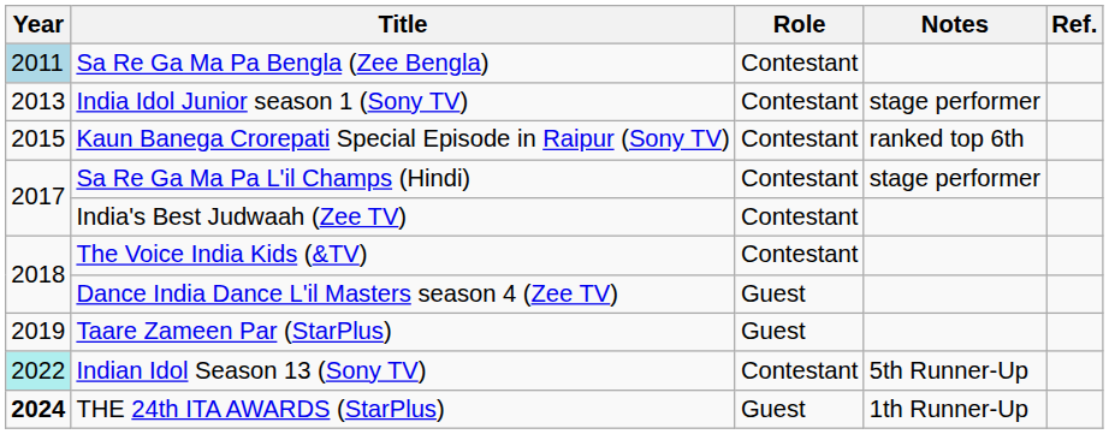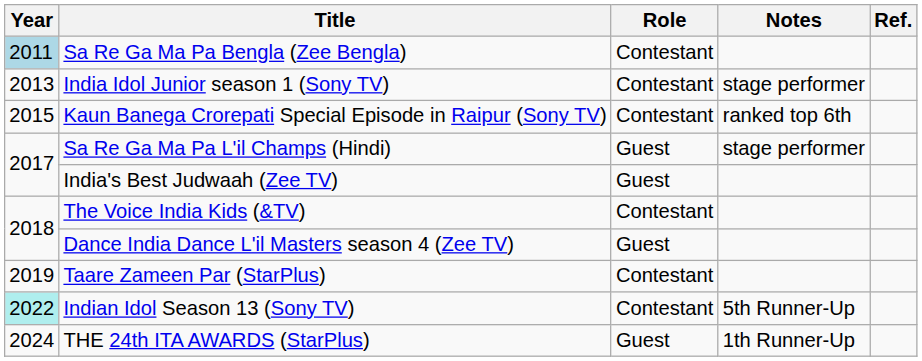Sa Re Ga Ma Pa L'il Champs (Hindi) | Role: Contestant -> Guest
India's Best Judwaah (Zee TV) | Role: Contestant -> Guest
Taare Zameen Par (StarPlus) | Role: Guest -> Contestant
THE 24th ITA AWARDS (StarPlus) | Year: bold -> normal
